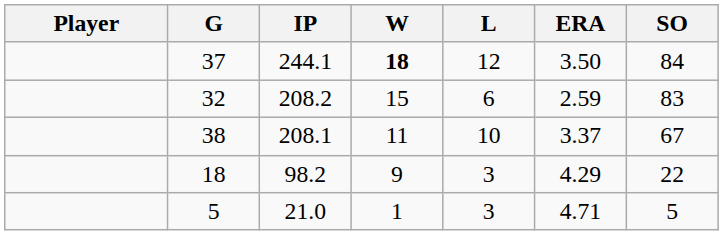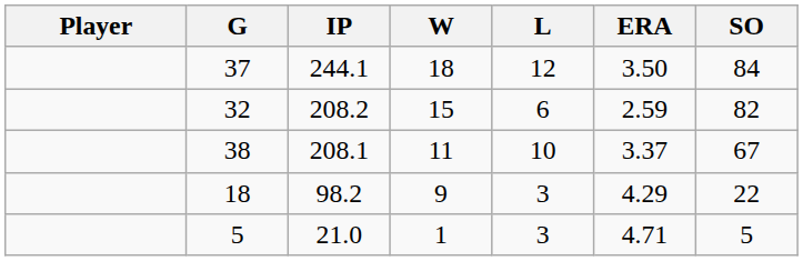37 | W: bold -> normal
32 | SO: 83 -> 82
